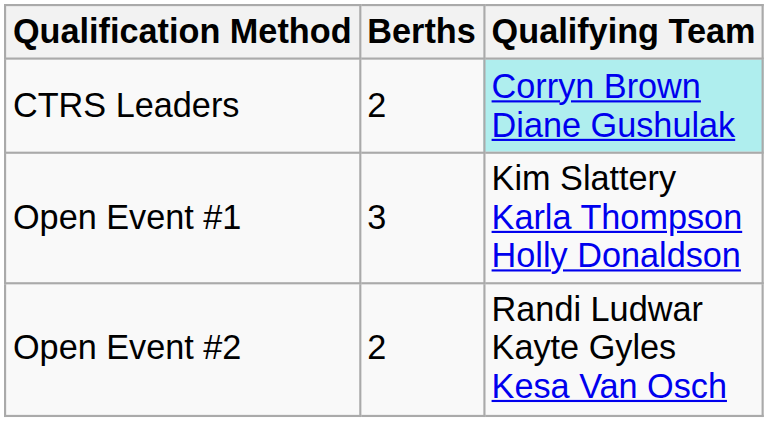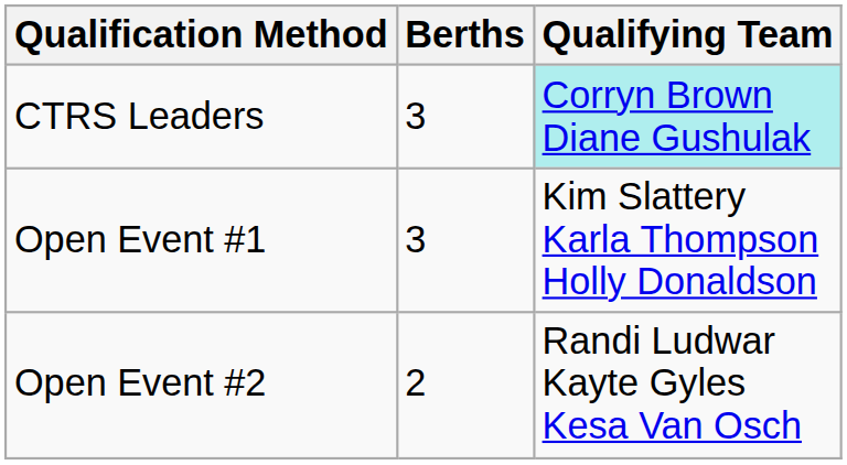CTRS Leaders | Berths: 2 -> 3
